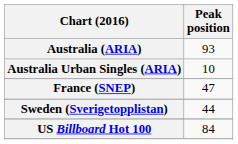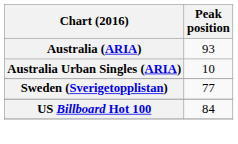- row: France (SNEP) | 47
Sweden (Sverigetopplistan) | Peak position: 44 -> 77
